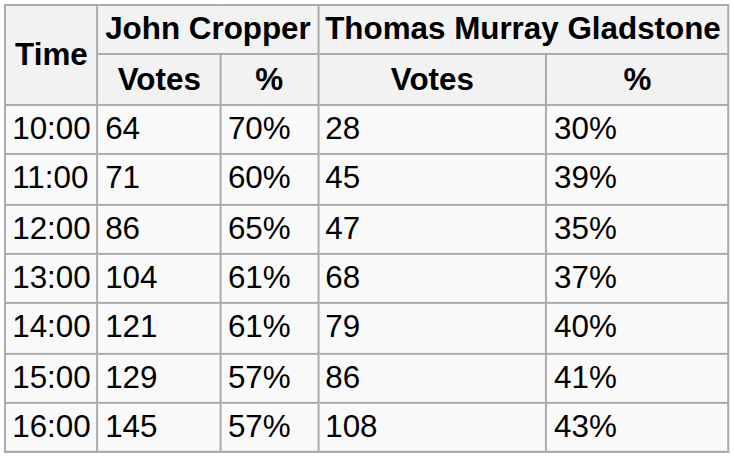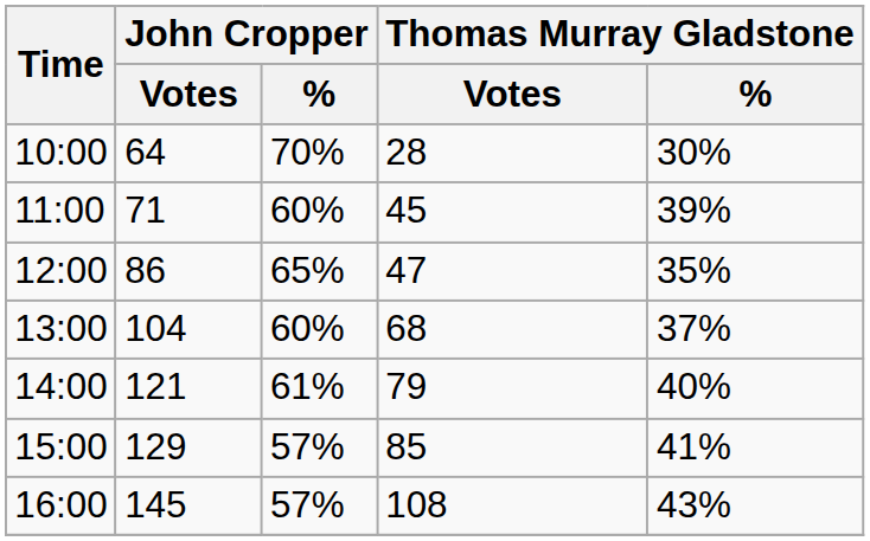13:00 | John Cropper / %: 61% -> 60%
15:00 | Thomas Murray Gladstone / Votes: 86 -> 85
